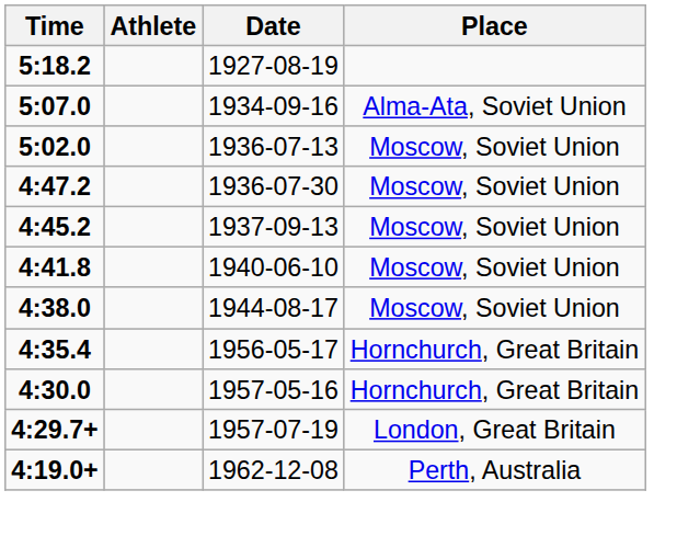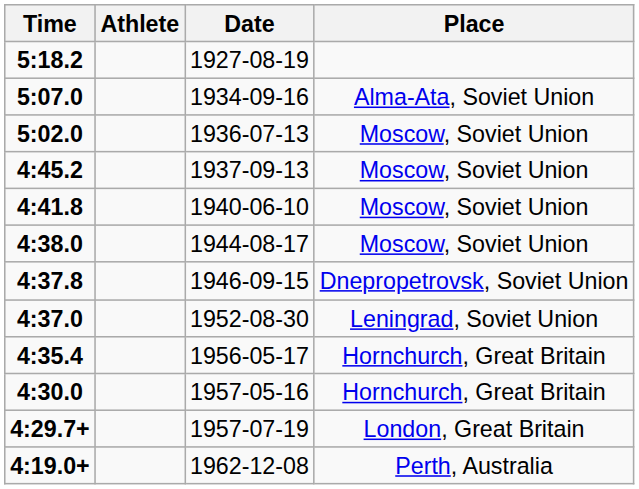- row: 4:47.2 | 1936-07-30 | Moscow, Soviet Union
+ row: 4:37.8 | 1946-09-15 | Dnepropetrovsk, Soviet Union
+ row: 4:37.0 | 1952-08-30 | Leningrad, Soviet Union
